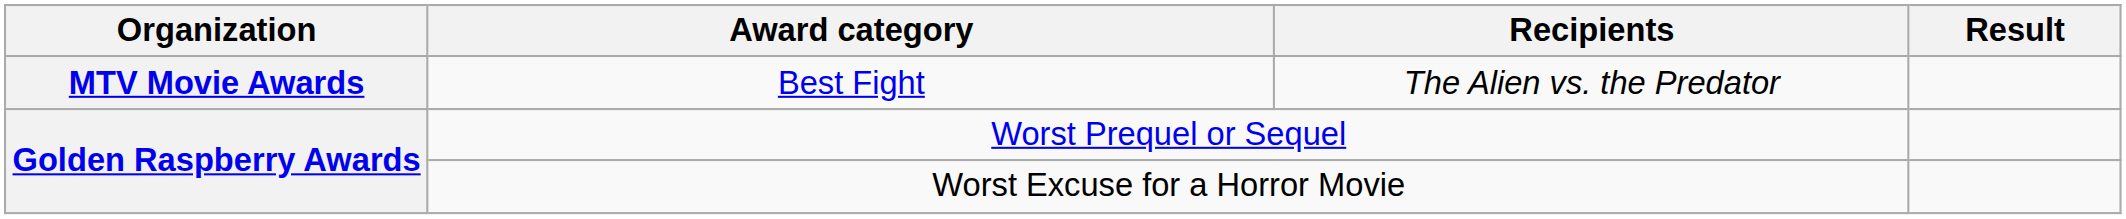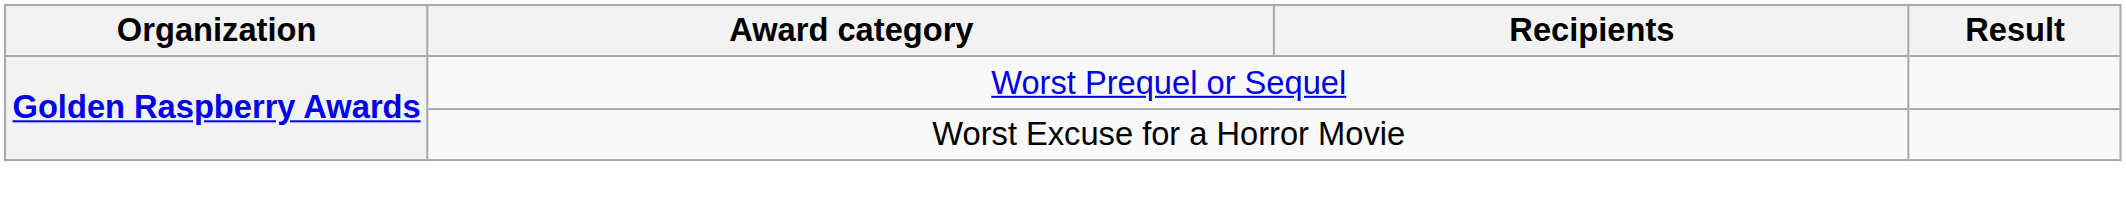- row: MTV Movie Awards | Best Fight | The Alien vs. the Predator
